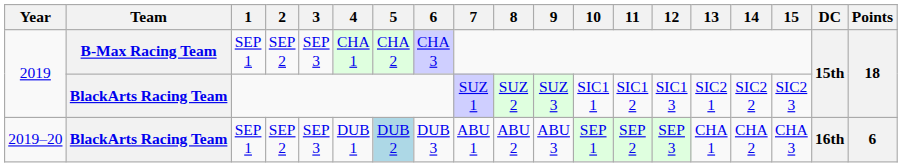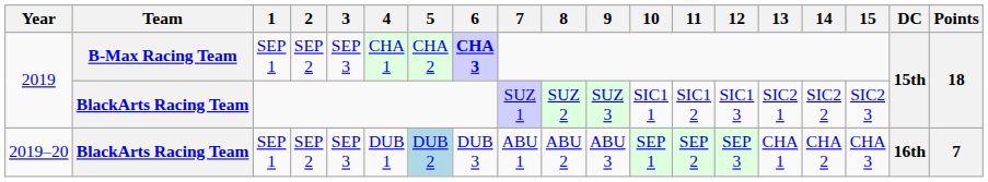2019 / B-Max Racing Team | 6: normal -> bold
2019–20 | Points: 6 -> 7
